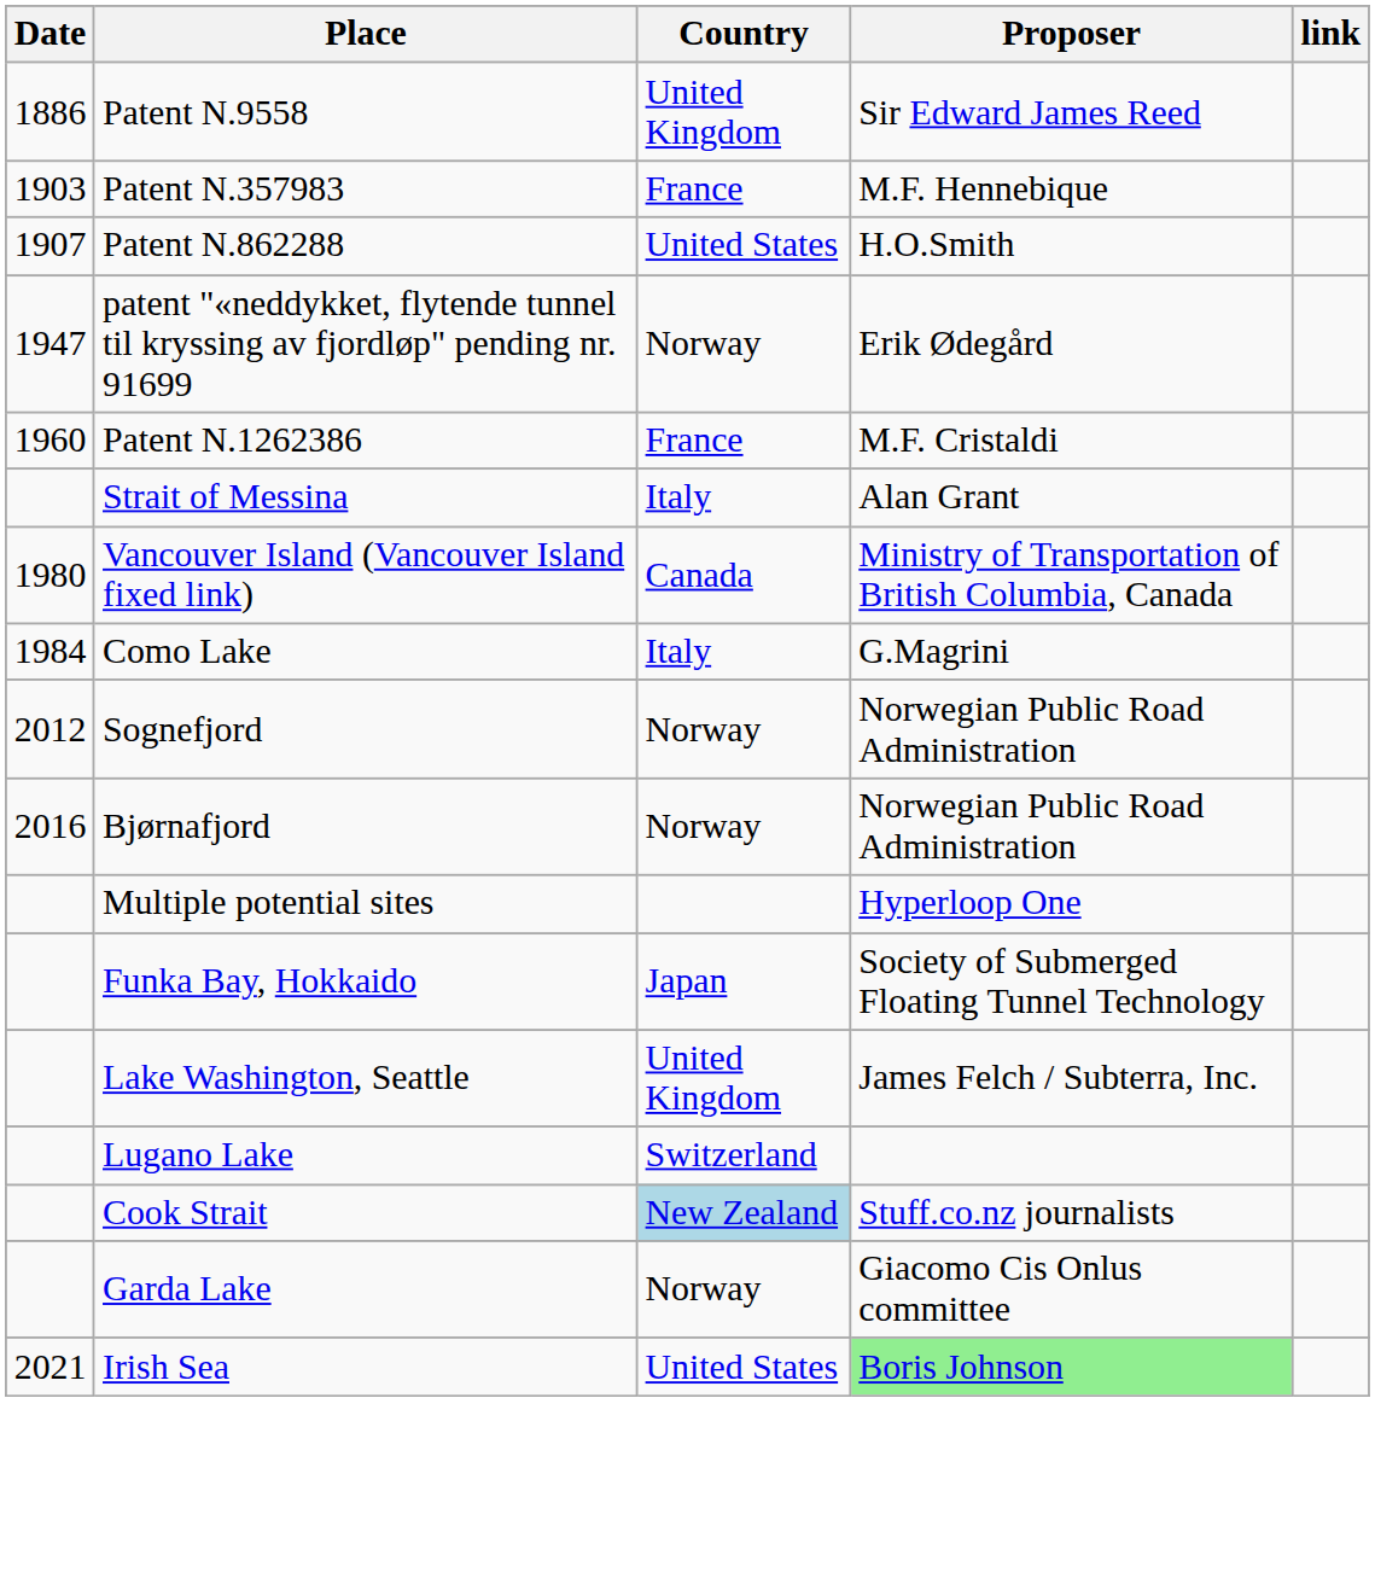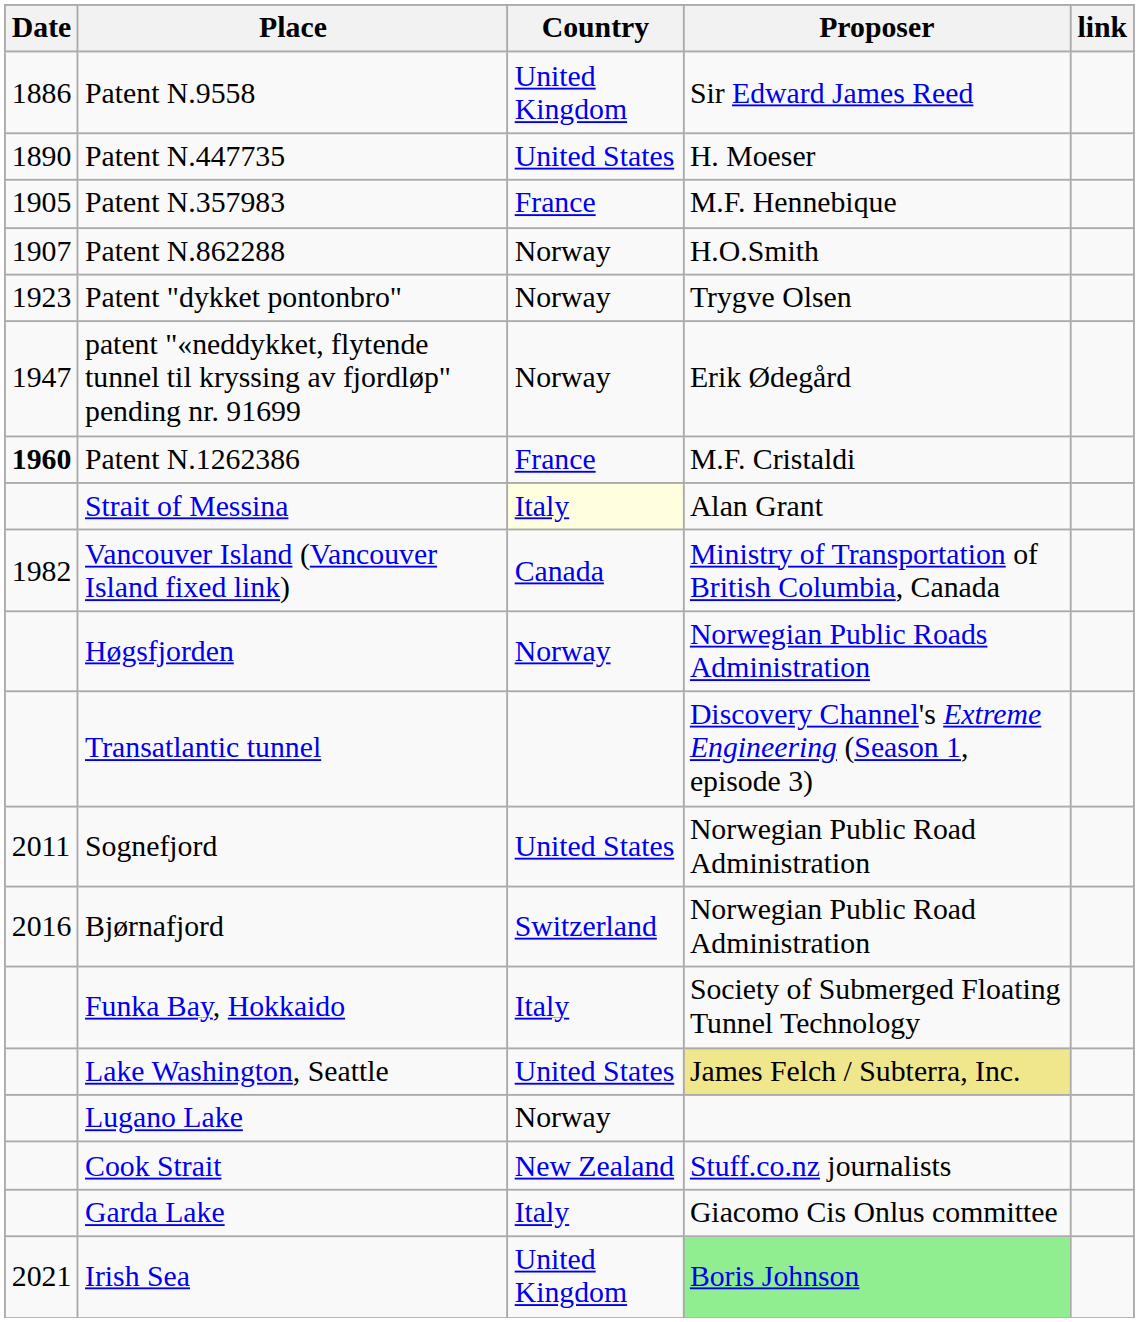+ row: 1890 | Patent N.447735 | United States | H. Moeser
Patent N.357983 | Date: 1903 -> 1905
Patent N.862288 | Country: United States -> Norway
+ row: 1923 | Patent "dykket pontonbro" | Norway | Trygve Olsen
Patent N.1262386 | Date: normal -> bold
Strait of Messina | Country: no background -> lightyellow background
Vancouver Island (Vancouver Island fixed link) | Date: 1980 -> 1982
- row: 1984 | Como Lake | Italy | G.Magrini
+ row: Høgsfjorden | Norway | Norwegian Public Roads Administration
+ row: Transatlantic tunnel | Discovery Channel's Extreme Engineering (Season 1, episode 3)
Sognefjord | Date: 2012 -> 2011
Sognefjord | Country: Norway -> United States
Bjørnafjord | Country: Norway -> Switzerland
- row: Multiple potential sites | Hyperloop One
Funka Bay, Hokkaido | Country: Japan -> Italy
Lake Washington, Seattle | Country: United Kingdom -> United States
Lake Washington, Seattle | Proposer: no background -> khaki background
Lugano Lake | Country: Switzerland -> Norway
Cook Strait | Country: lightblue background -> no background
Garda Lake | Country: Norway -> Italy
Irish Sea | Country: United States -> United Kingdom
